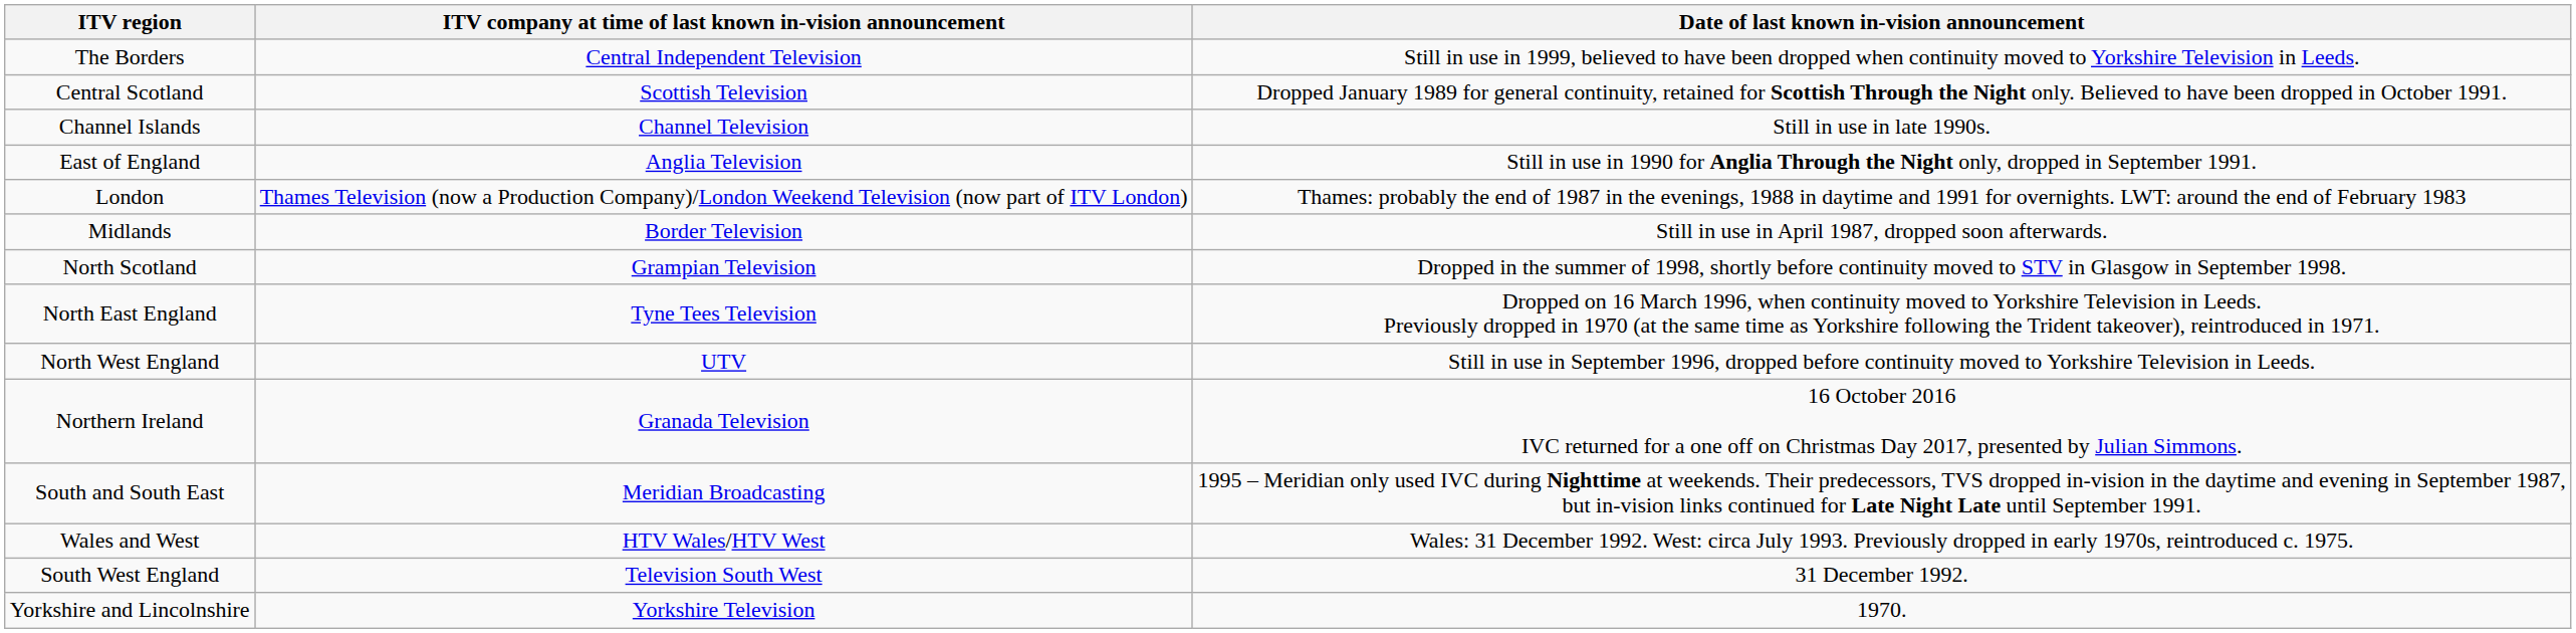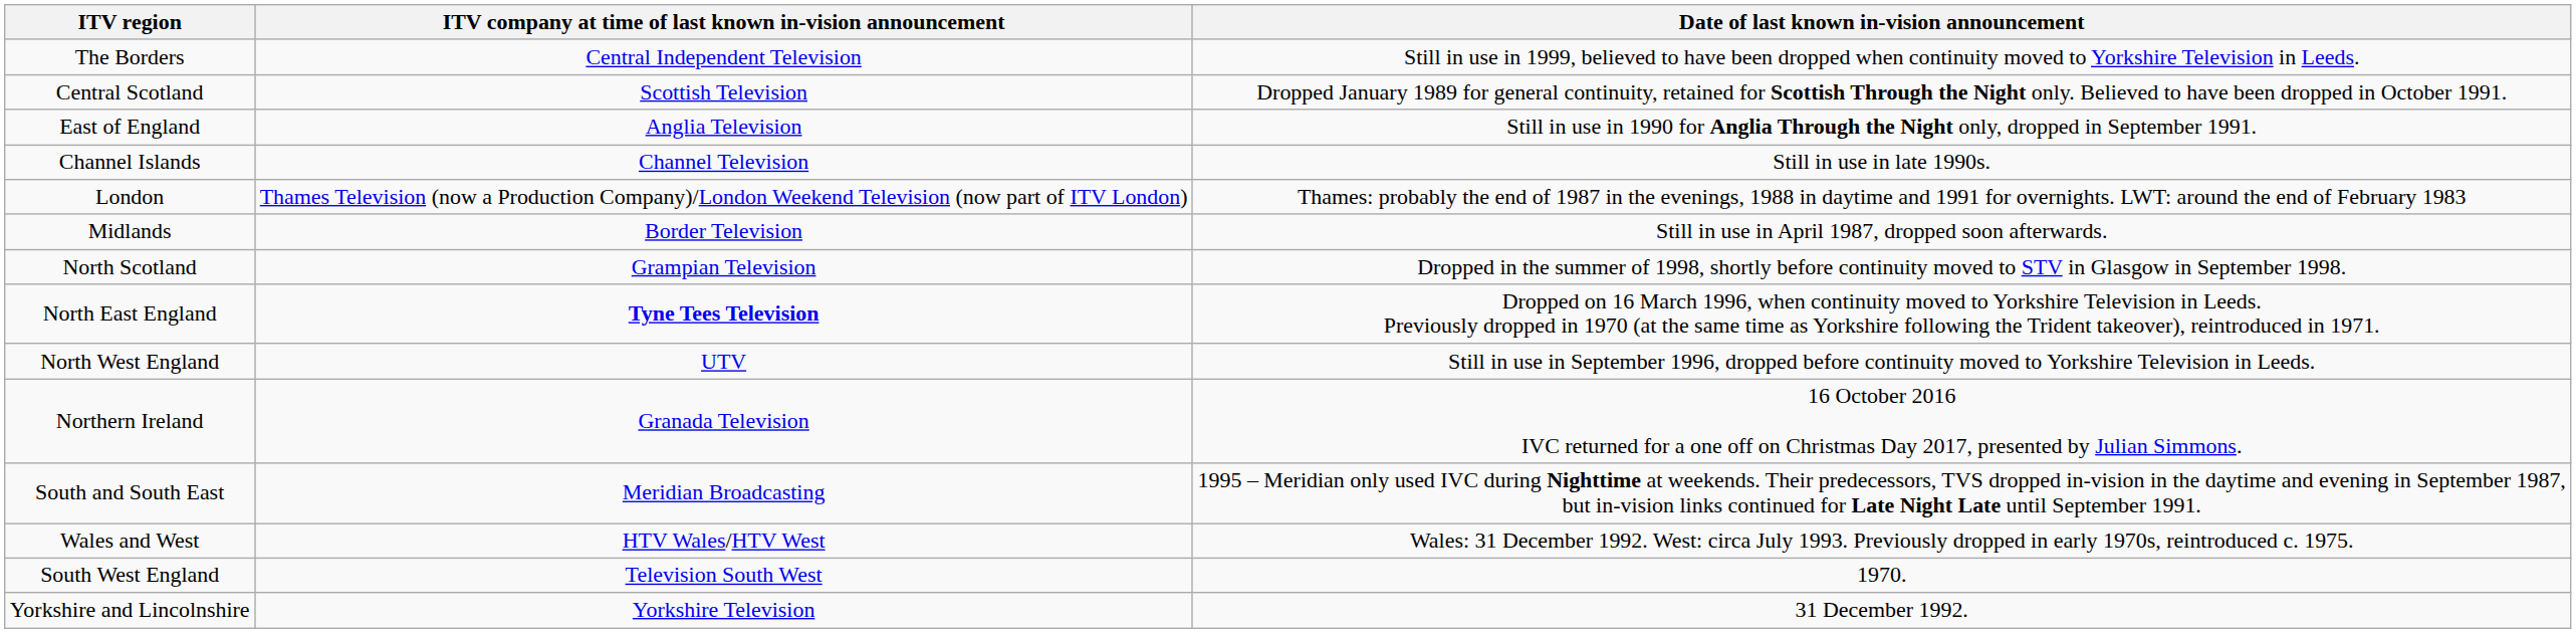rows swapped: Channel Islands <-> East of England
North East England | ITV company at time of last known in-vision announcement: normal -> bold
South West England | Date of last known in-vision announcement: 31 December 1992. -> 1970.
Yorkshire and Lincolnshire | Date of last known in-vision announcement: 1970. -> 31 December 1992.
